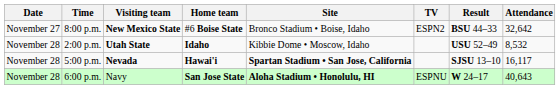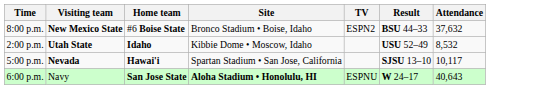- column: Date | November 27 | November 28 | November 28 | November 28
8:00 p.m. | Attendance: 32,642 -> 37,632
5:00 p.m. | Site: bold -> normal
5:00 p.m. | Attendance: 16,117 -> 10,117
